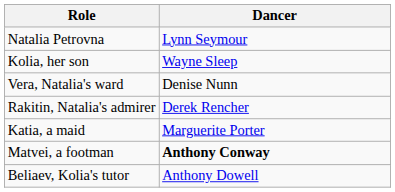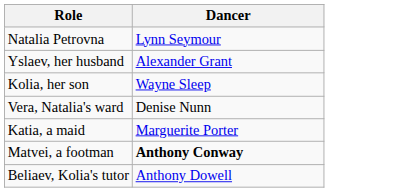+ row: Yslaev, her husband | Alexander Grant
- row: Rakitin, Natalia's admirer | Derek Rencher
